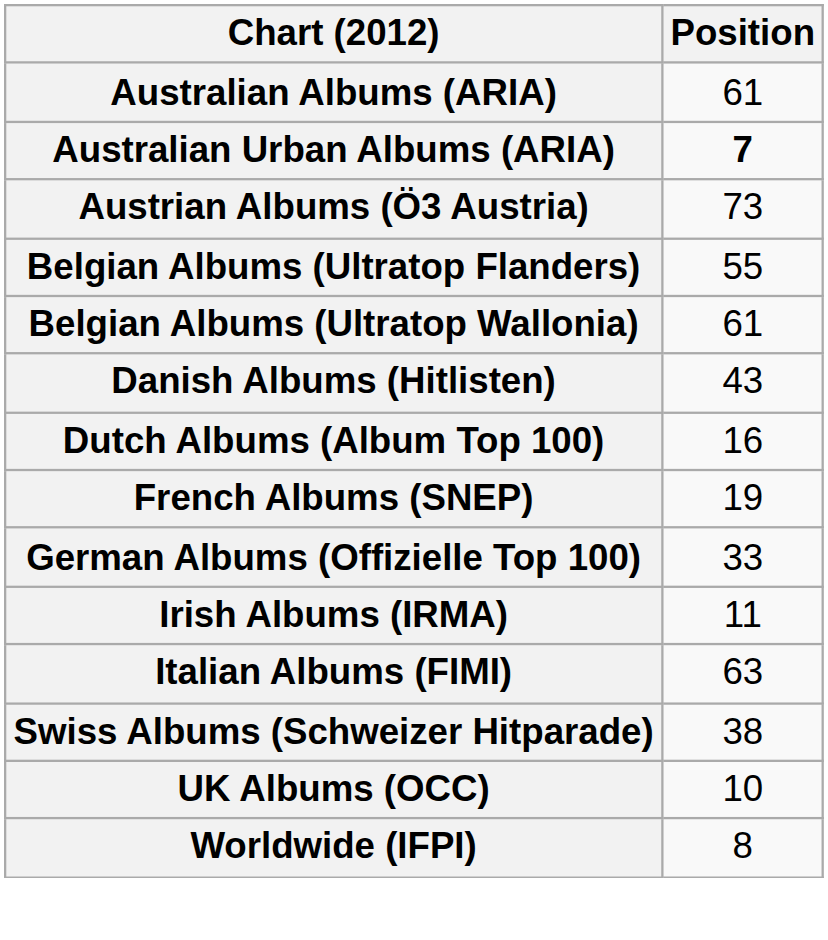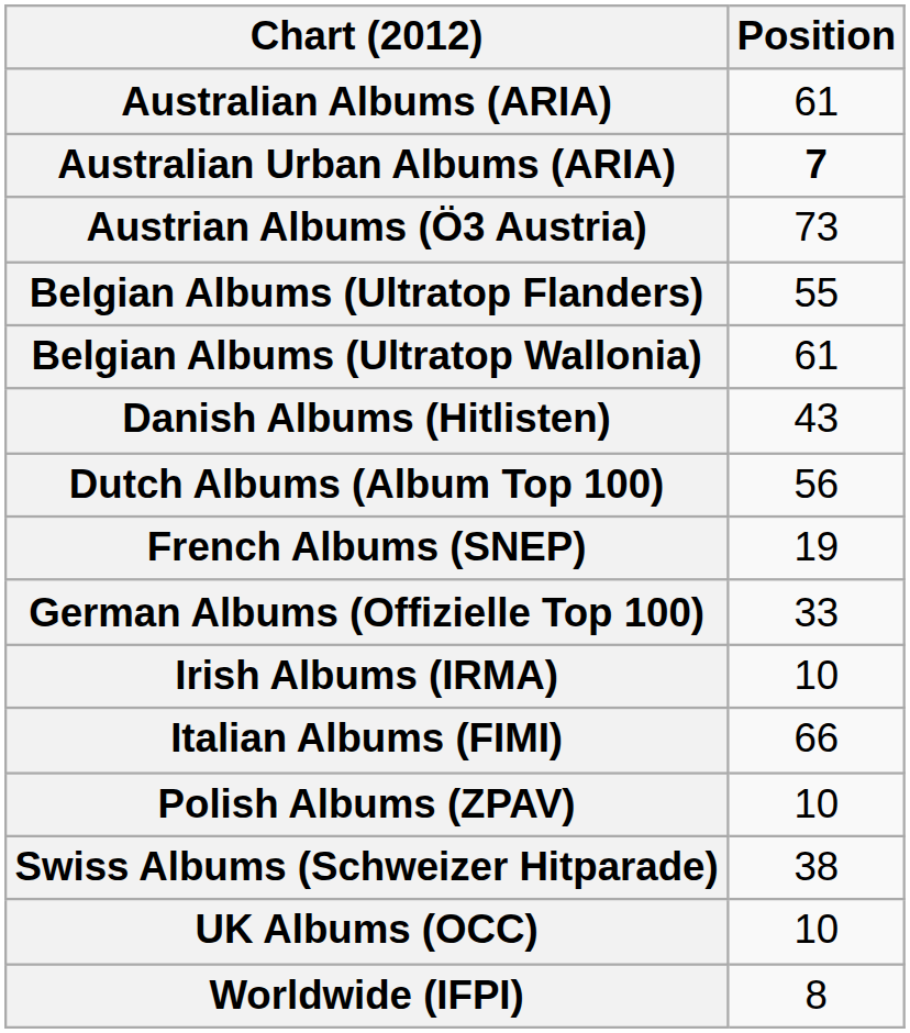Dutch Albums (Album Top 100) | Position: 16 -> 56
Irish Albums (IRMA) | Position: 11 -> 10
Italian Albums (FIMI) | Position: 63 -> 66
+ row: Polish Albums (ZPAV) | 10
